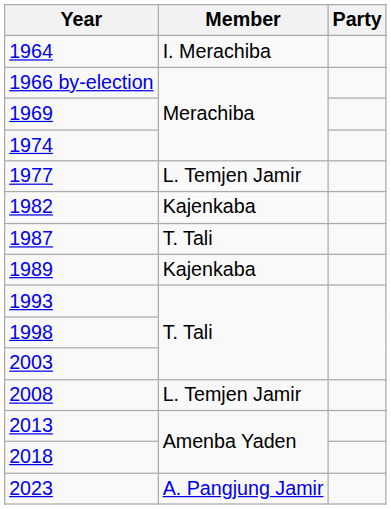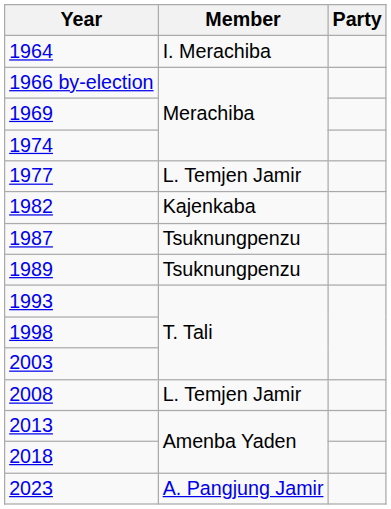1987 | Member: T. Tali -> Tsuknungpenzu
1989 | Member: Kajenkaba -> Tsuknungpenzu
